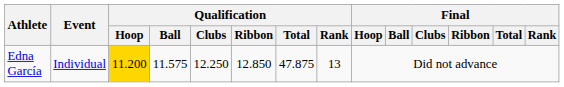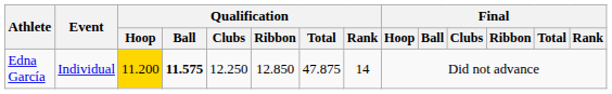Edna García | Qualification / Ball: normal -> bold
Edna García | Qualification / Rank: 13 -> 14
